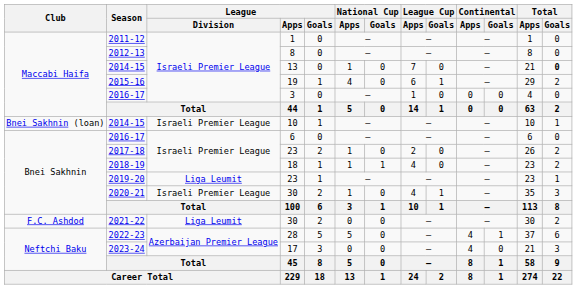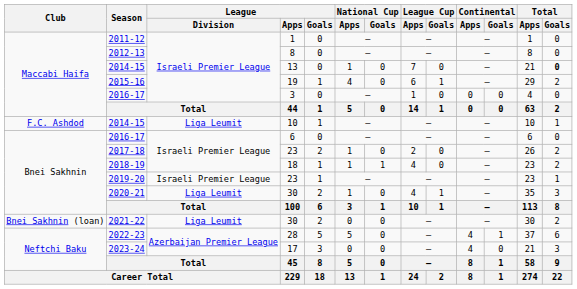2014-15 / 10 | Club: Bnei Sakhnin (loan) -> F.C. Ashdod
2014-15 / 10 | League / Division: Israeli Premier League -> Liga Leumit
2019-20 | League / Division: Liga Leumit -> Israeli Premier League
2020-21 | League / Division: Israeli Premier League -> Liga Leumit
2021-22 | Club: F.C. Ashdod -> Bnei Sakhnin (loan)
